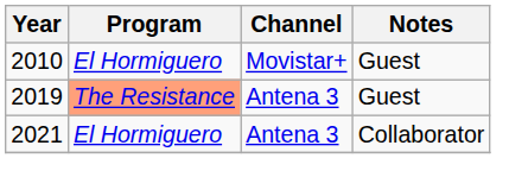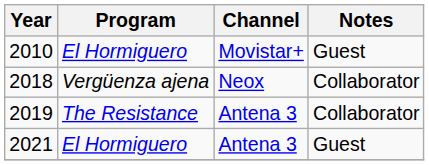+ row: 2018 | Vergüenza ajena | Neox | Collaborator
2019 | Program: lightsalmon background -> no background
2019 | Notes: Guest -> Collaborator
2021 | Notes: Collaborator -> Guest
